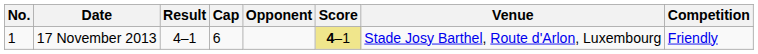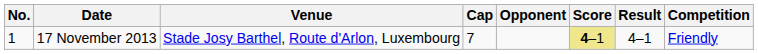columns swapped: Venue <-> Result
17 November 2013 | Cap: 6 -> 7
